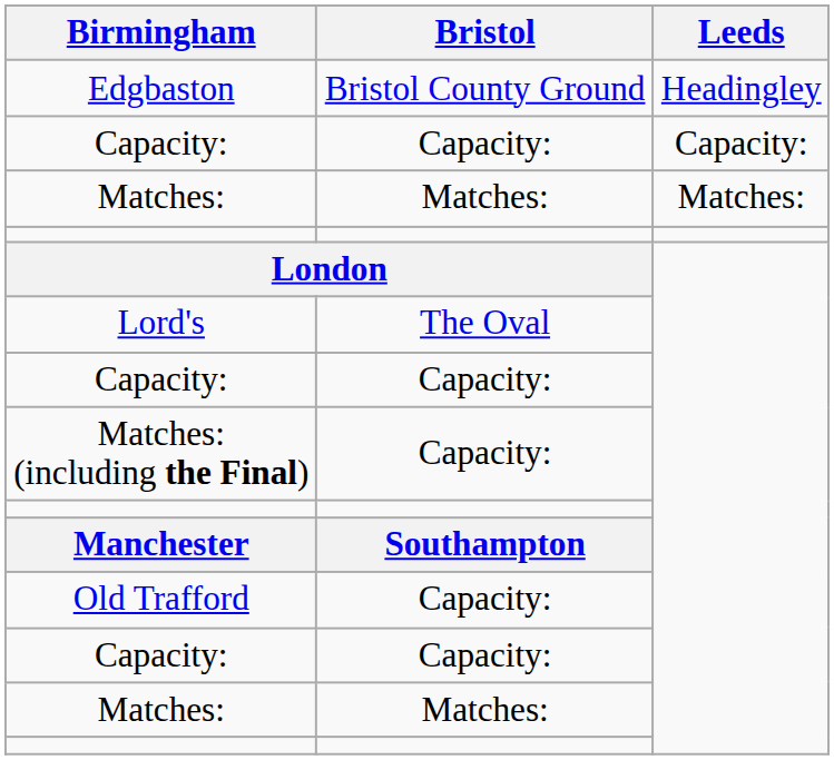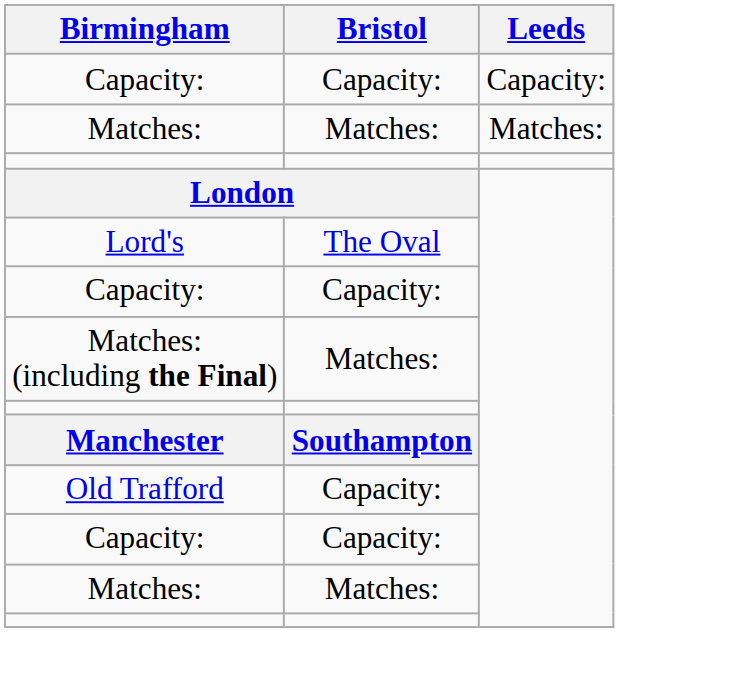- row: Edgbaston | Bristol County Ground | Headingley
Matches: (including the Final) | Bristol: Capacity: -> Matches:
